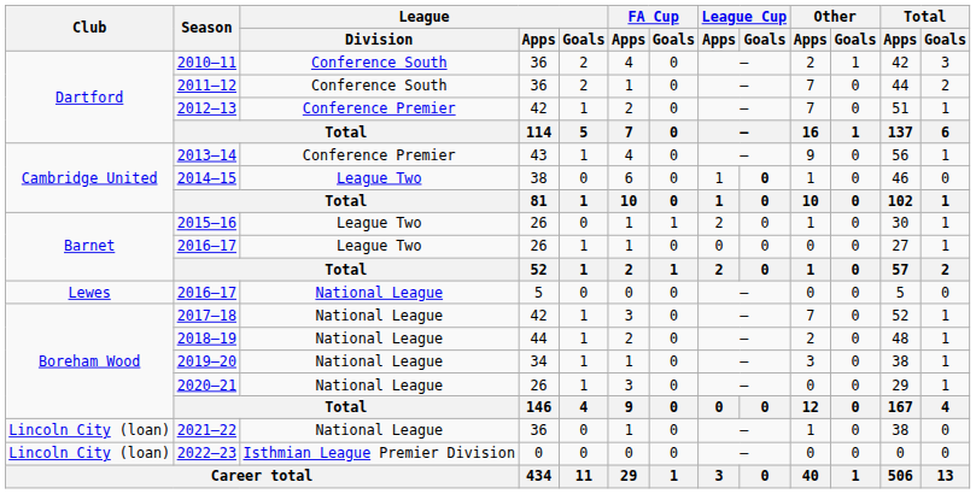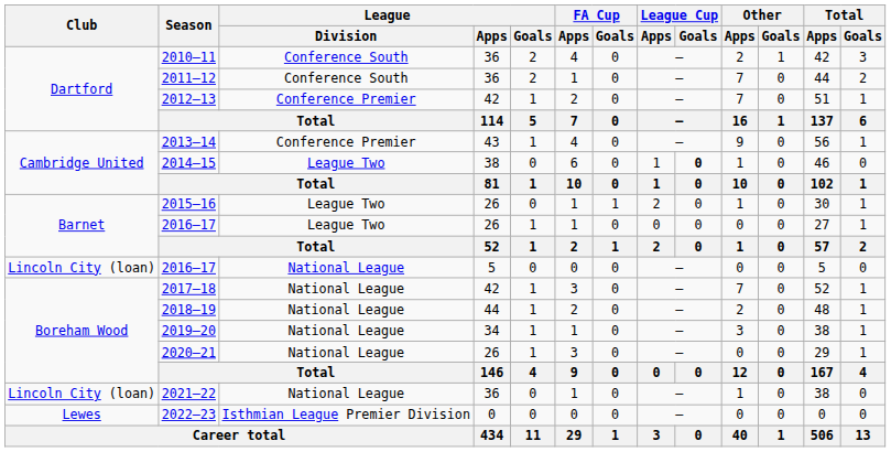2016–17 / 5 | Club: Lewes -> Lincoln City (loan)
2022–23 | Club: Lincoln City (loan) -> Lewes
